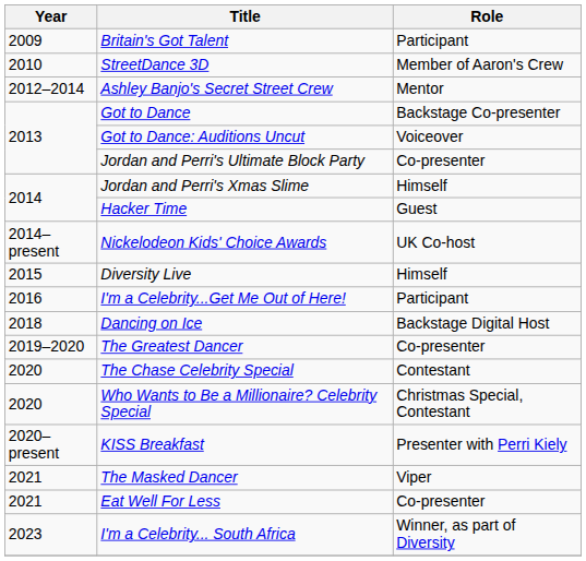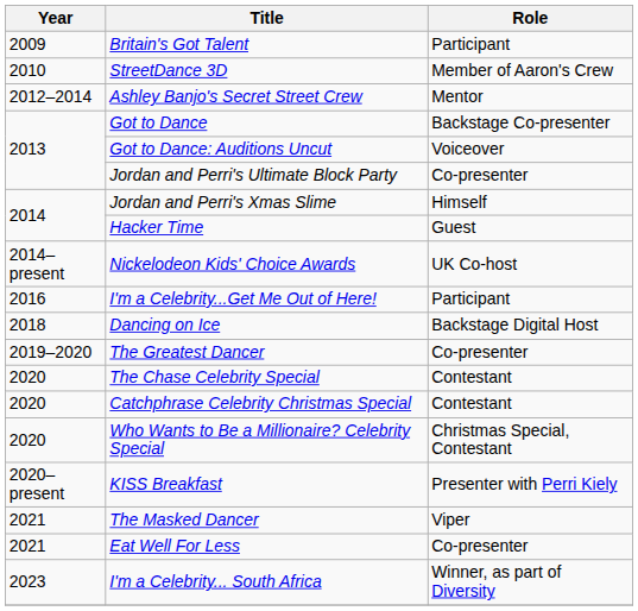- row: 2015 | Diversity Live | Himself
+ row: 2020 | Catchphrase Celebrity Christmas Special | Contestant
